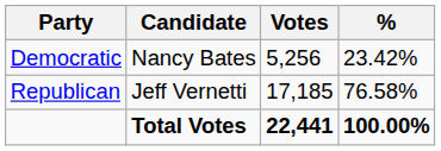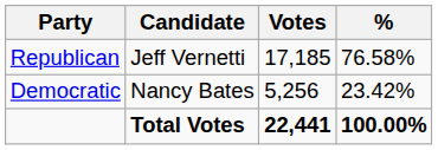rows swapped: Republican <-> Democratic
